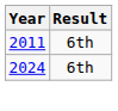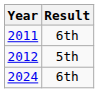+ row: 2012 | 5th
